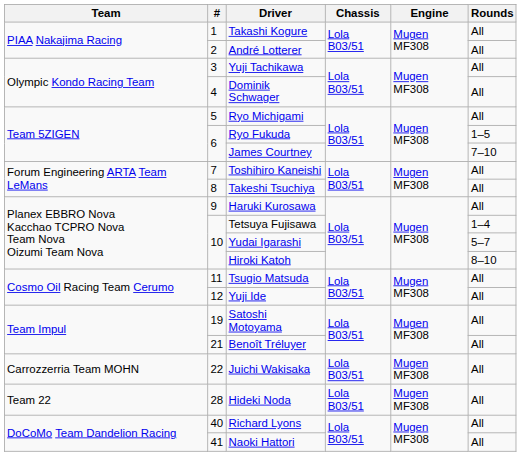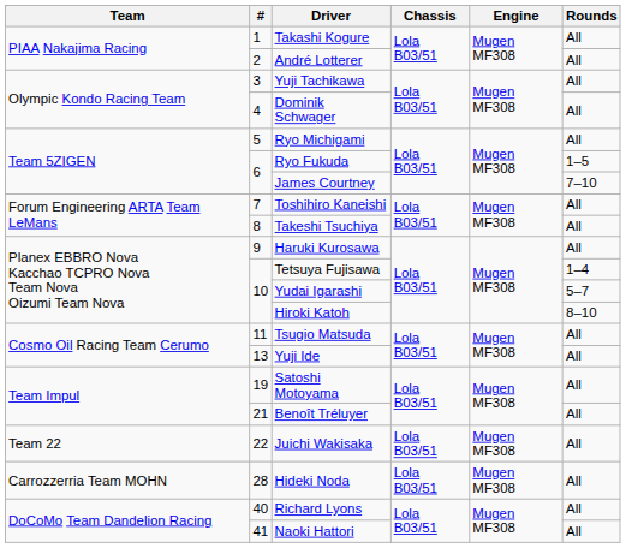Yuji Ide | #: 12 -> 13
Juichi Wakisaka | Team: Carrozzerria Team MOHN -> Team 22
Hideki Noda | Team: Team 22 -> Carrozzerria Team MOHN
